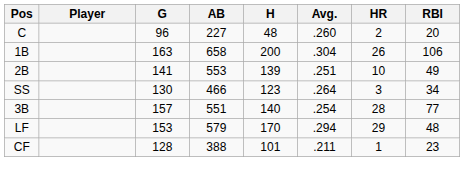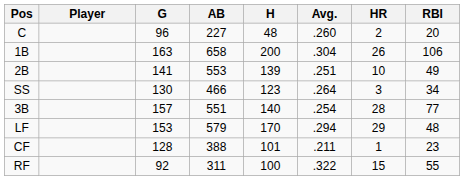+ row: RF | 92 | 311 | 100 | .322 | 15 | 55
